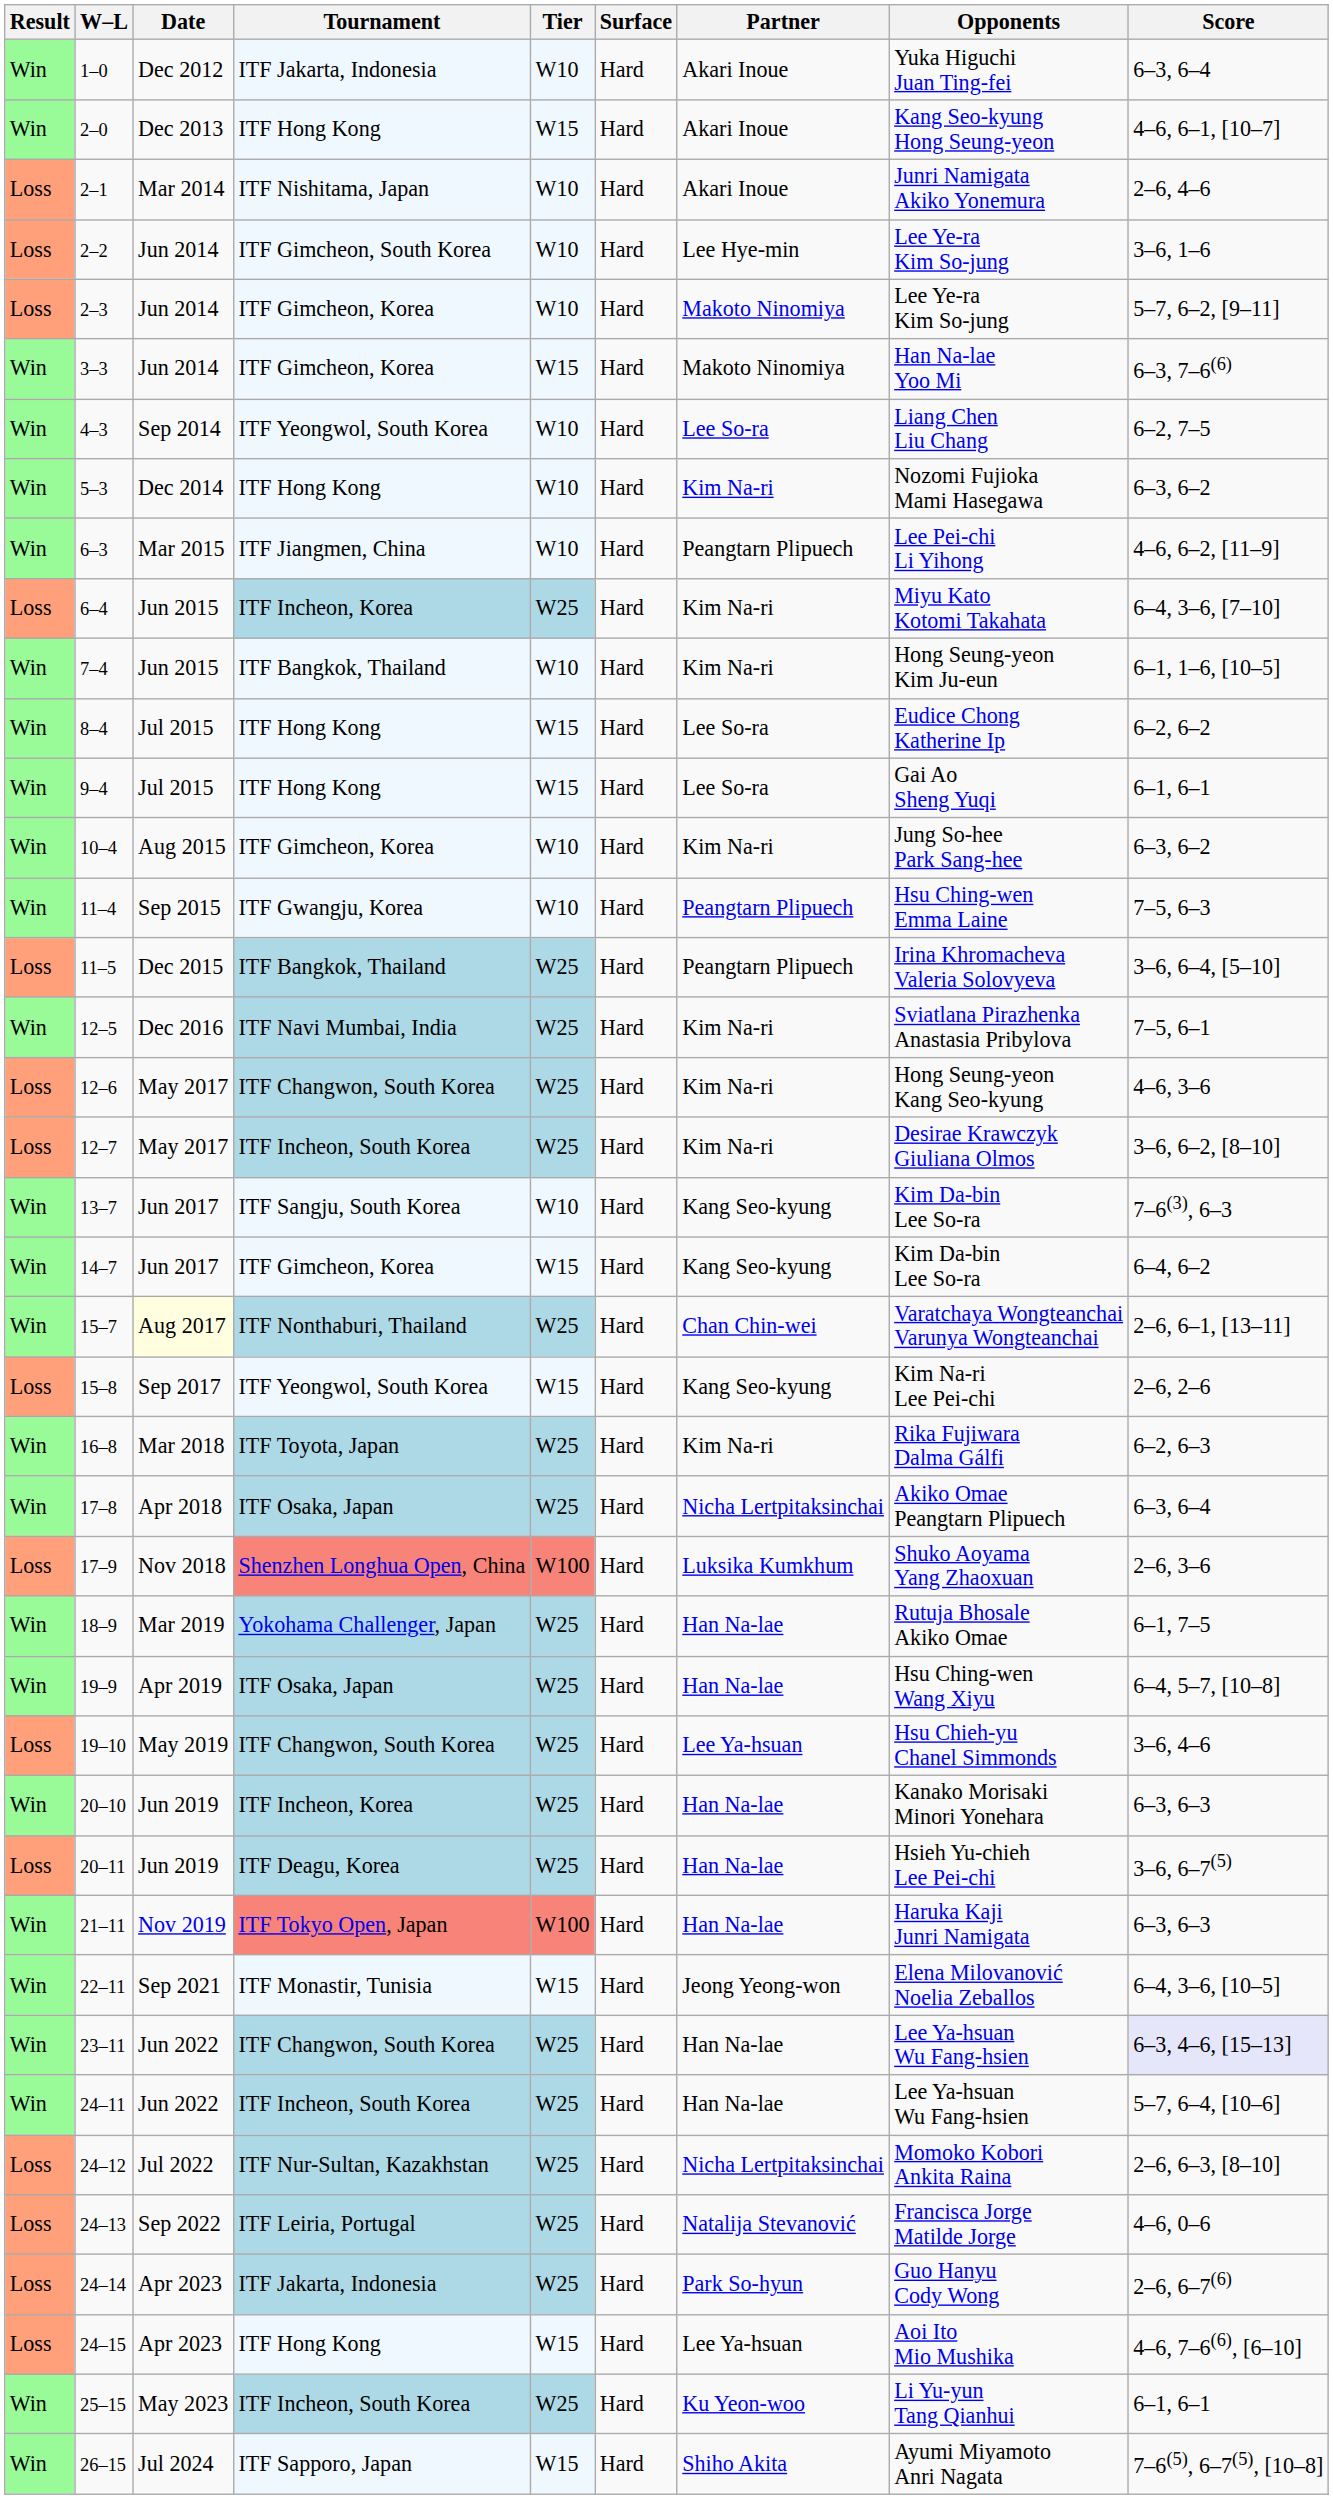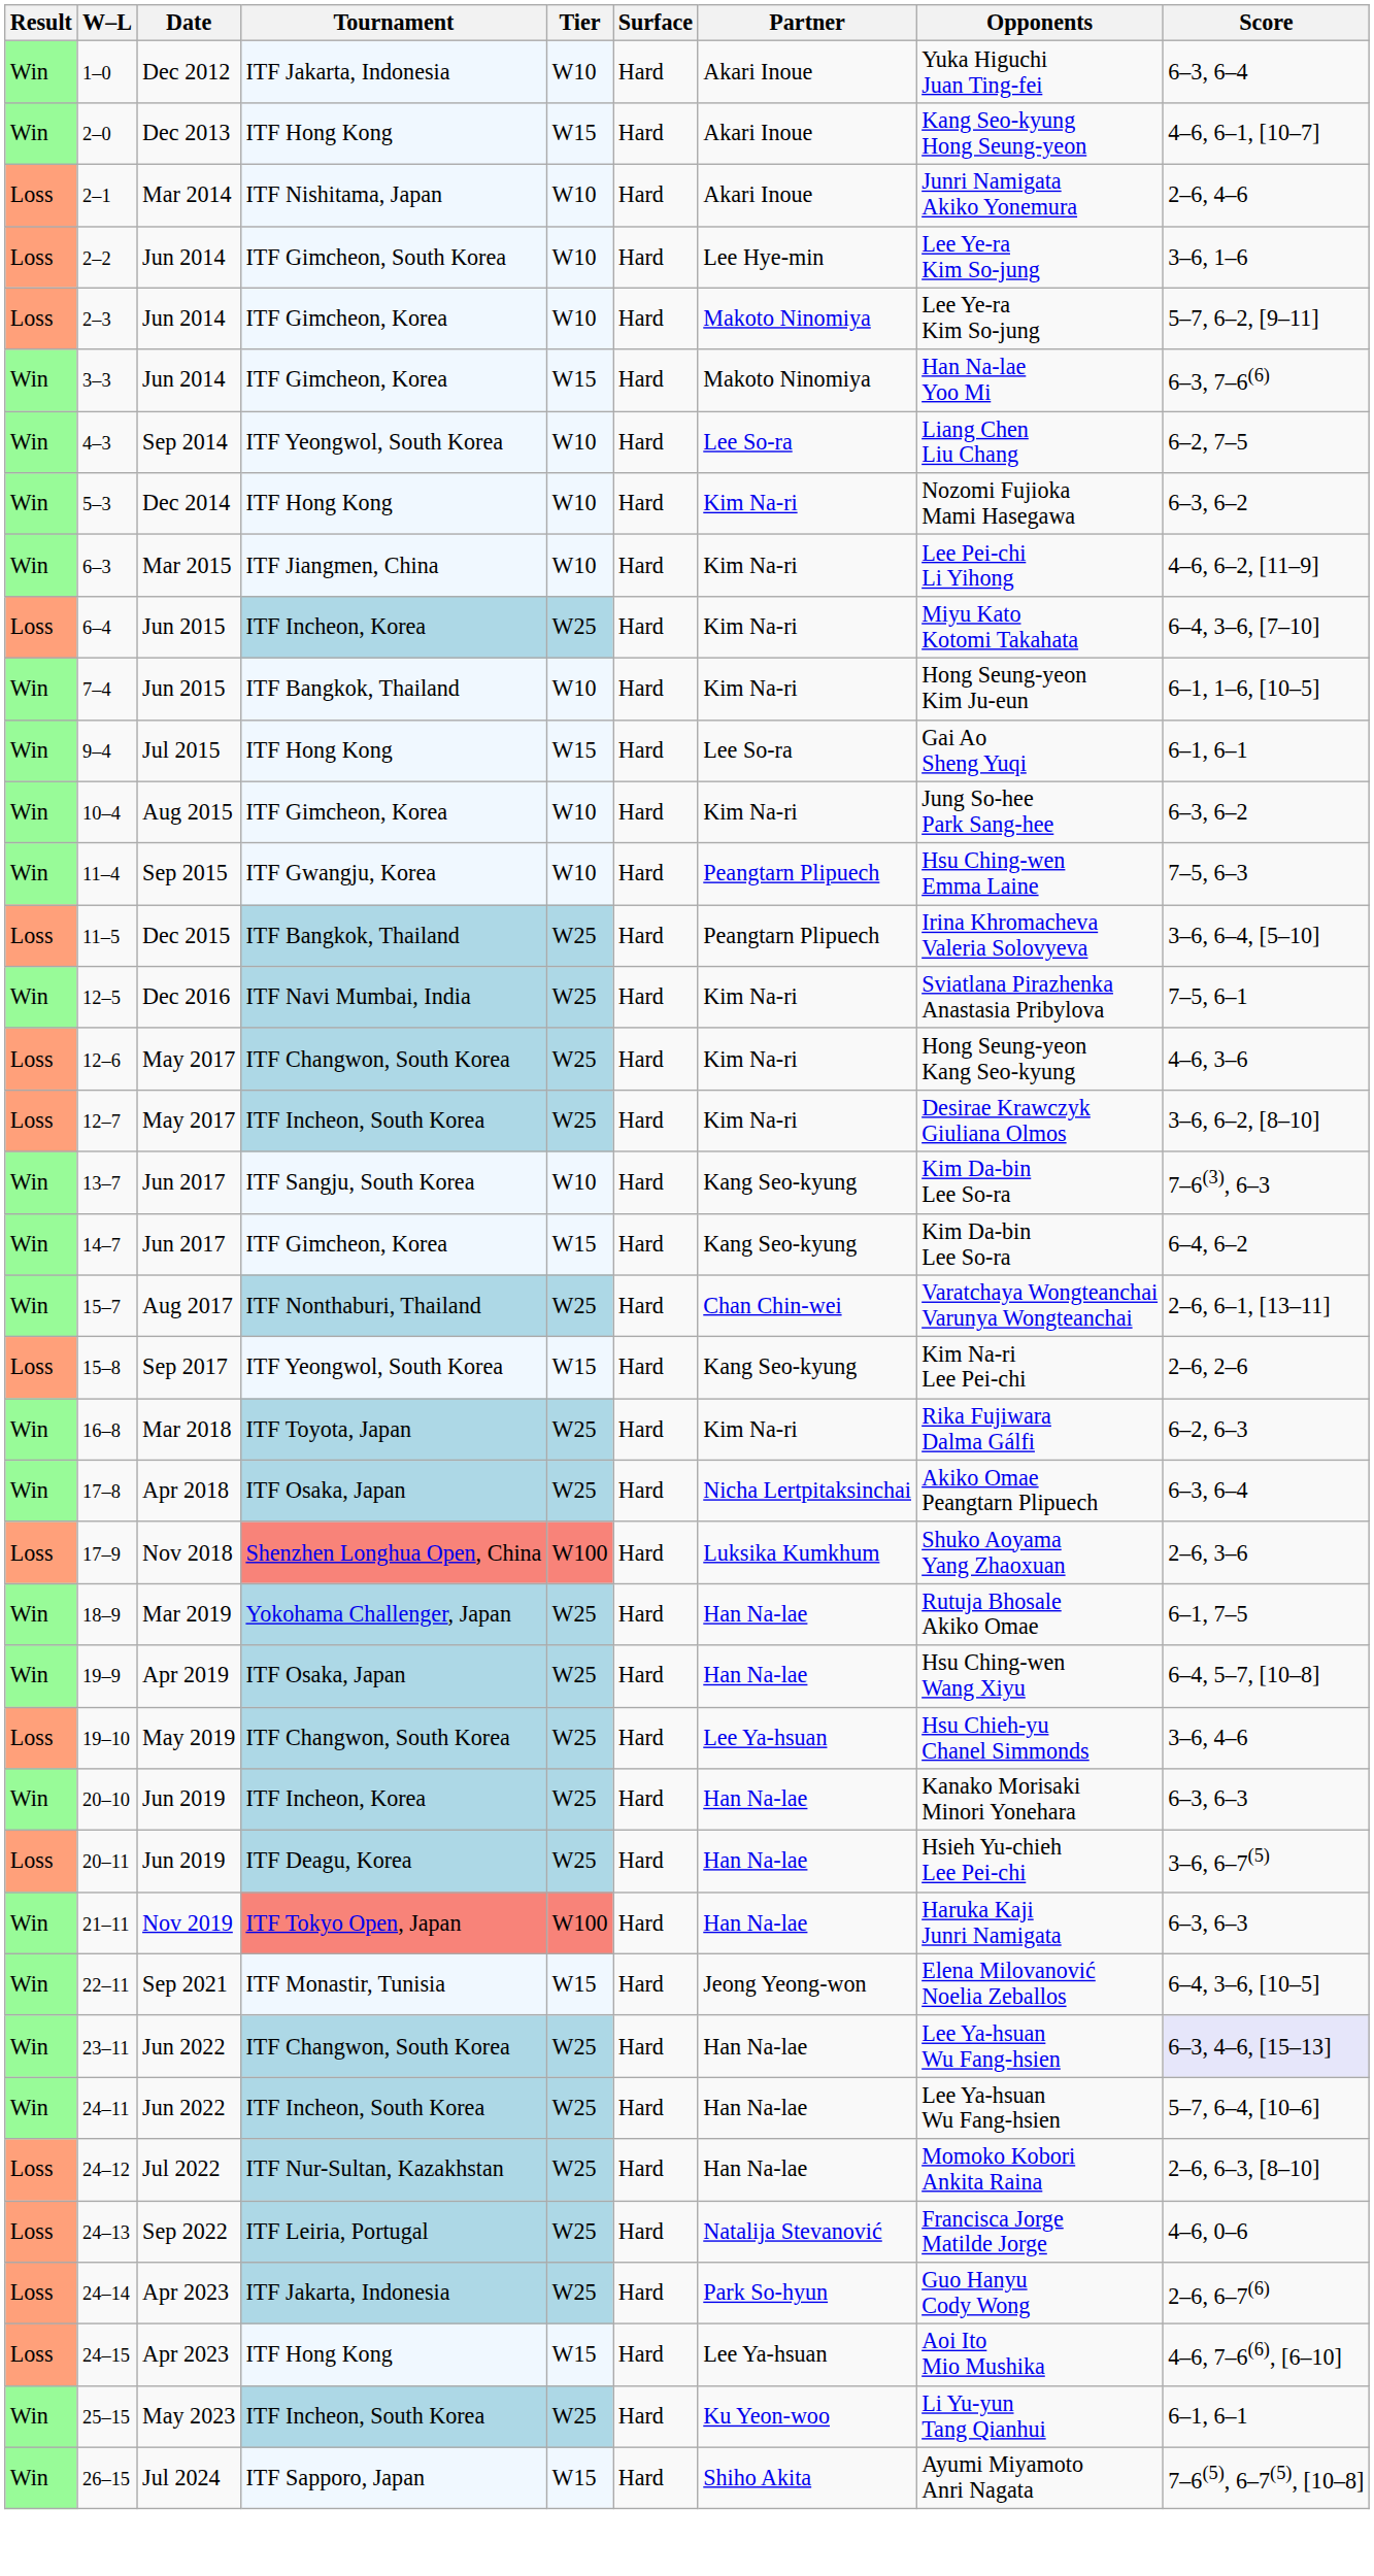6–3 | Partner: Peangtarn Plipuech -> Kim Na-ri
- row: Win | 8–4 | Jul 2015 | ITF Hong Kong | W15 | Hard | Lee So-ra | Eudice Chong Katherine Ip | 6–2, 6–2
15–7 | Date: lightyellow background -> no background
24–12 | Partner: Nicha Lertpitaksinchai -> Han Na-lae
